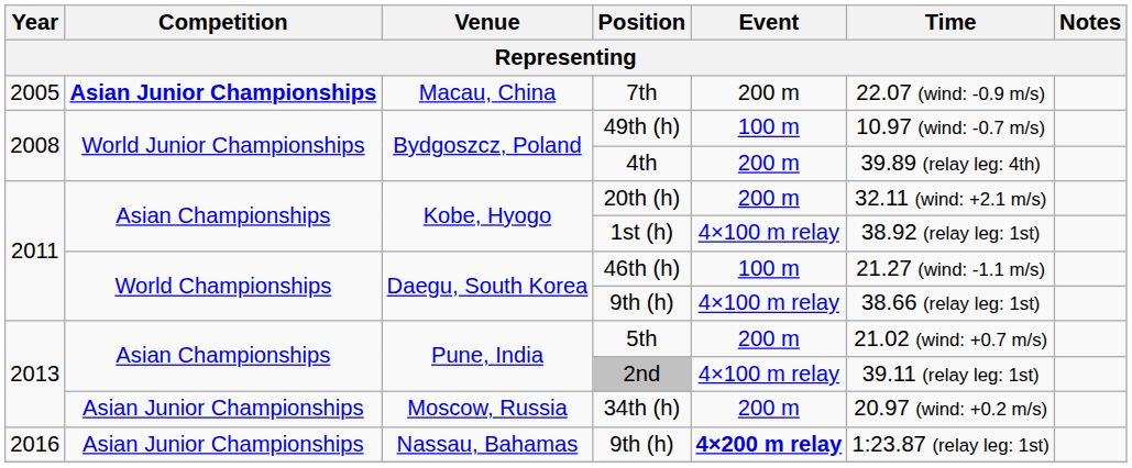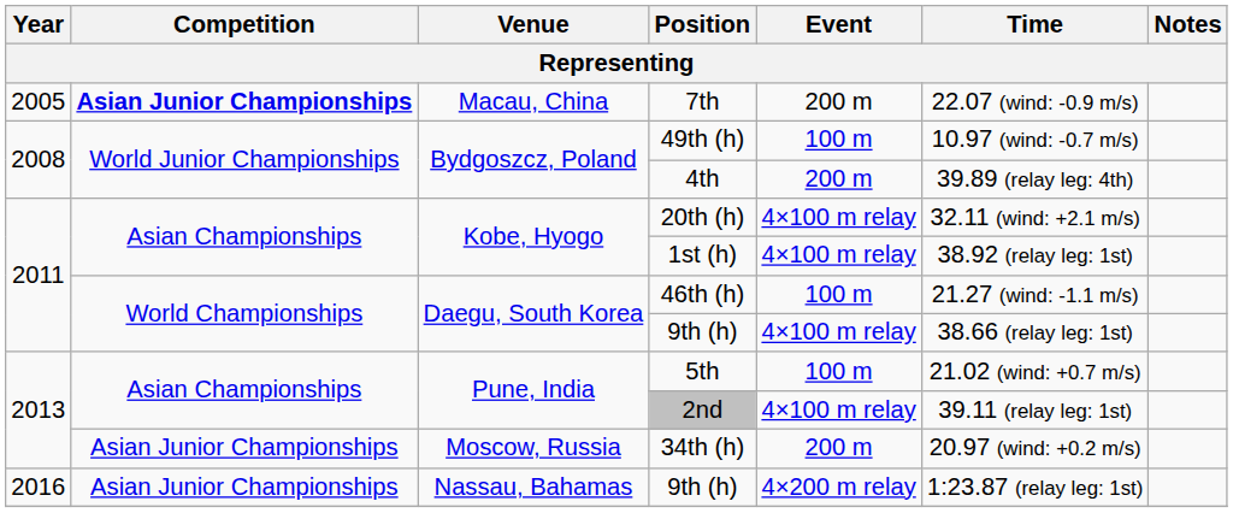20th (h) | Event: 200 m -> 4×100 m relay
5th | Event: 200 m -> 100 m
Nassau, Bahamas / 9th (h) | Event: bold -> normal
